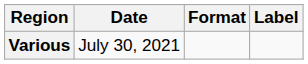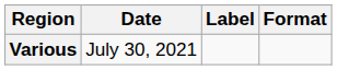columns swapped: Format <-> Label
